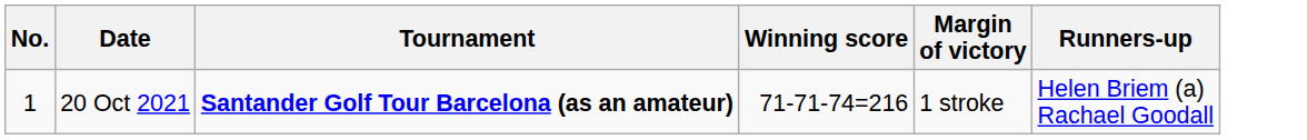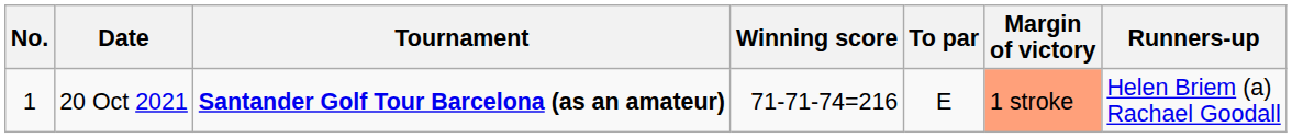+ column: To par | E
20 Oct 2021 | Margin of victory: no background -> lightsalmon background
